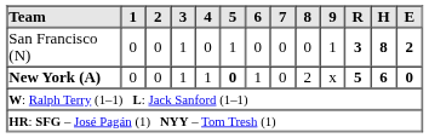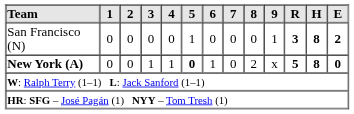San Francisco (N) | 3: 1 -> 0
New York (A) | H: 6 -> 8
